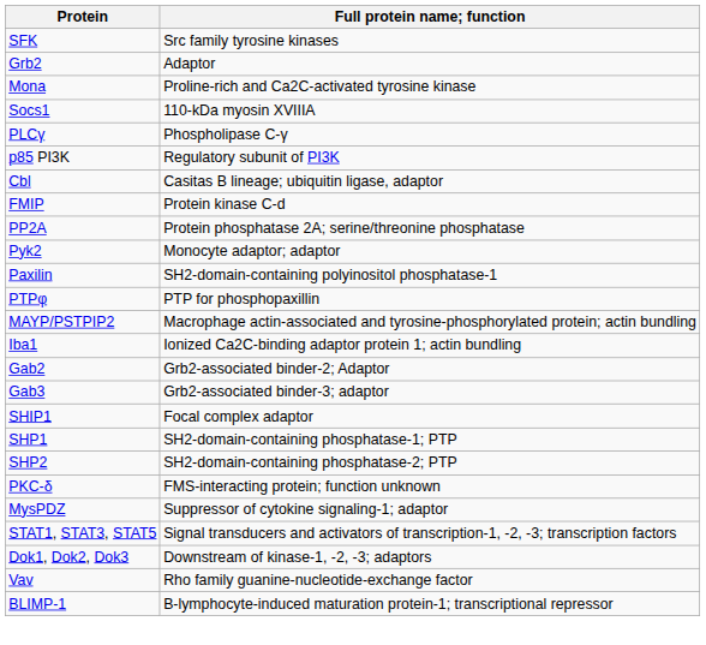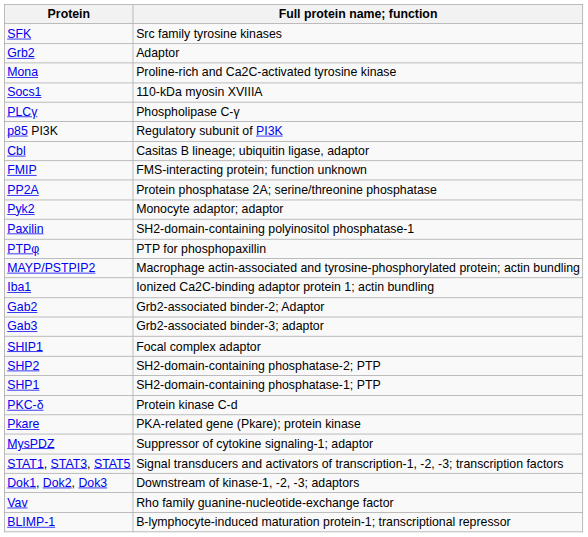FMIP | Full protein name; function: Protein kinase C-d -> FMS-interacting protein; function unknown
rows swapped: SHP1 <-> SHP2
PKC-δ | Full protein name; function: FMS-interacting protein; function unknown -> Protein kinase C-d
+ row: Pkare | PKA-related gene (Pkare); protein kinase
